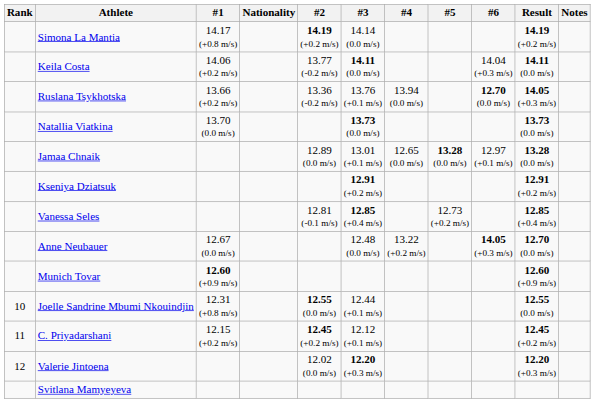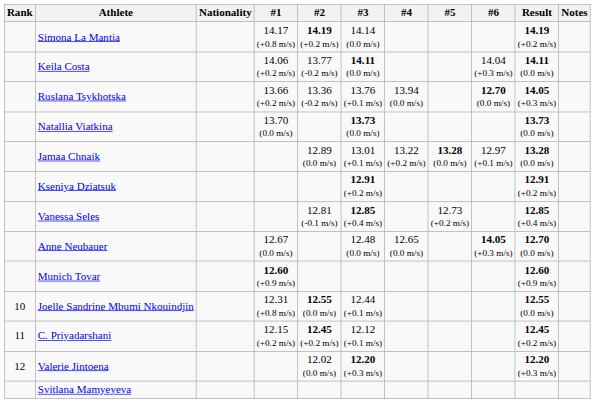columns swapped: Nationality <-> #1
Jamaa Chnaik | #4: 12.65 (0.0 m/s) -> 13.22 (+0.2 m/s)
Anne Neubauer | #4: 13.22 (+0.2 m/s) -> 12.65 (0.0 m/s)
